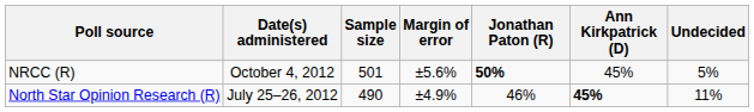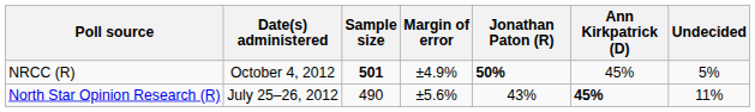NRCC (R) | Sample size: normal -> bold
NRCC (R) | Margin of error: ±5.6% -> ±4.9%
North Star Opinion Research (R) | Margin of error: ±4.9% -> ±5.6%
North Star Opinion Research (R) | Jonathan Paton (R): 46% -> 43%
